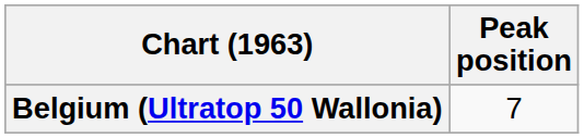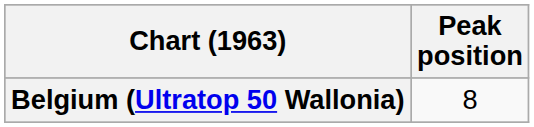Belgium (Ultratop 50 Wallonia) | Peak position: 7 -> 8
